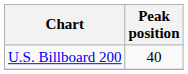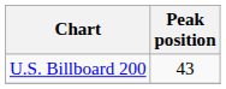U.S. Billboard 200 | Peak position: 40 -> 43
